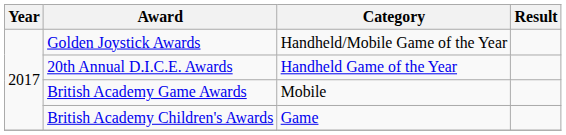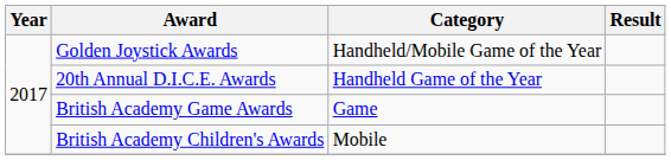British Academy Game Awards | Category: Mobile -> Game
British Academy Children's Awards | Category: Game -> Mobile
